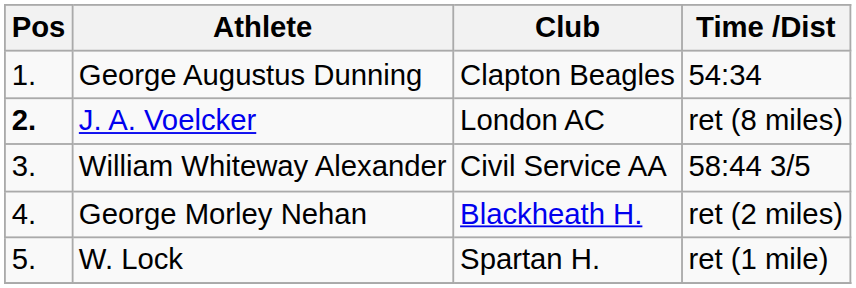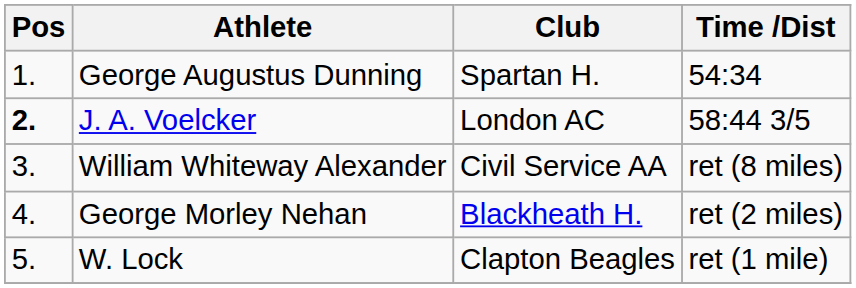George Augustus Dunning | Club: Clapton Beagles -> Spartan H.
J. A. Voelcker | Time /Dist: ret (8 miles) -> 58:44 3/5
William Whiteway Alexander | Time /Dist: 58:44 3/5 -> ret (8 miles)
W. Lock | Club: Spartan H. -> Clapton Beagles
